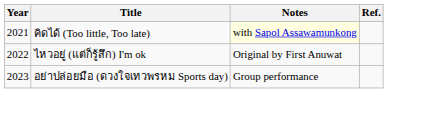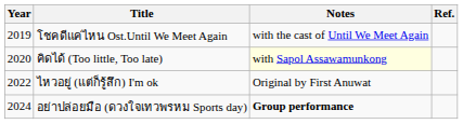+ row: 2019 | โชคดีแค่ไหน Ost.Until We Meet Again | with the cast of Until We Meet Again
คิดได้ (Too little, Too late) | Year: 2021 -> 2020
อย่าปล่อยมือ (ดวงใจเทวพรหม Sports day) | Year: 2023 -> 2024
อย่าปล่อยมือ (ดวงใจเทวพรหม Sports day) | Notes: normal -> bold
